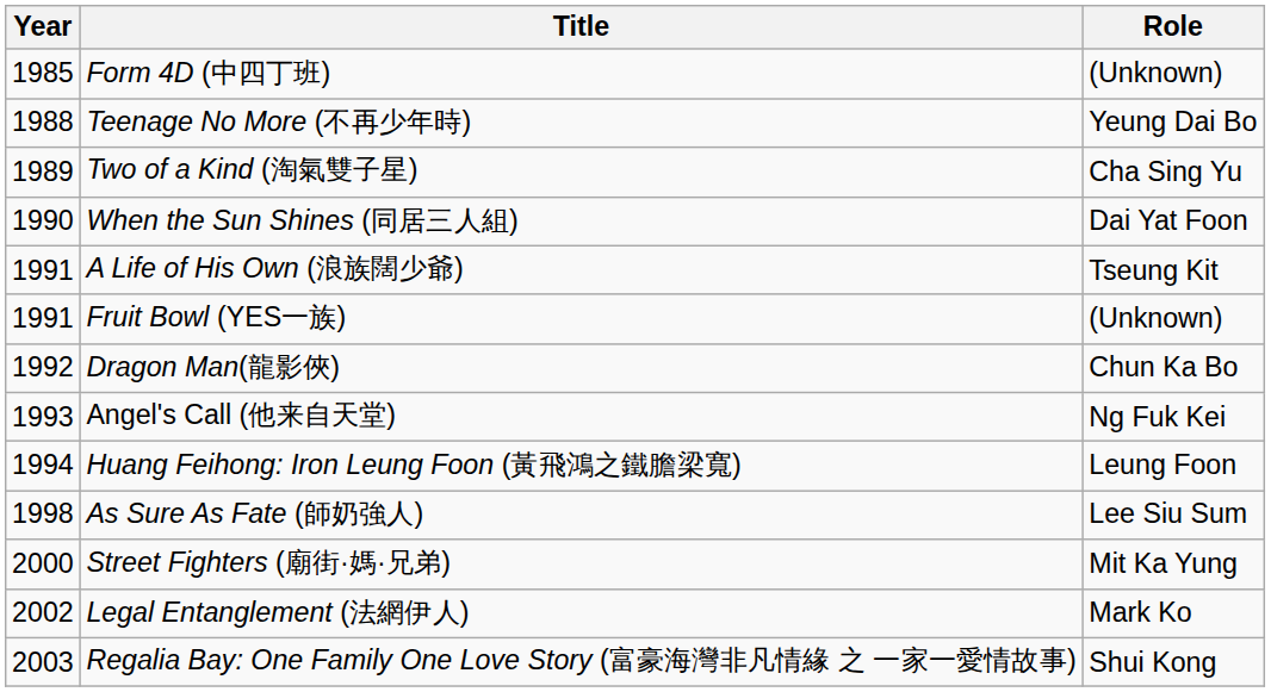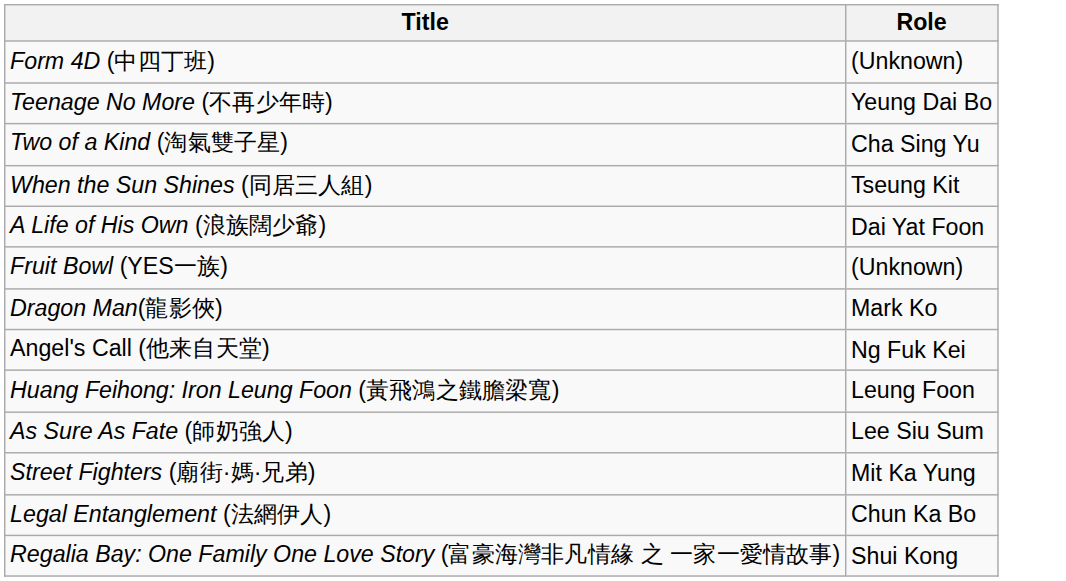- column: Year | 1985 | 1988 | 1989 | 1990 | 1991 | 1991 | 1992 | 1993 | 1994 | 1998 | 2000 | 2002 | 2003
When the Sun Shines (同居三人組) | Role: Dai Yat Foon -> Tseung Kit
A Life of His Own (浪族闊少爺) | Role: Tseung Kit -> Dai Yat Foon
Dragon Man(龍影俠) | Role: Chun Ka Bo -> Mark Ko
Legal Entanglement (法網伊人) | Role: Mark Ko -> Chun Ka Bo
